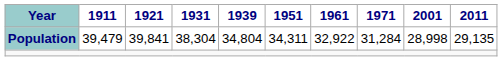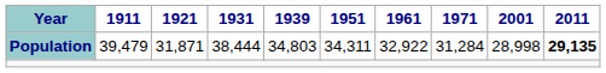Population | 1921: 39,841 -> 31,871
Population | 1931: 38,304 -> 38,444
Population | 1939: 34,804 -> 34,803
Population | 2011: normal -> bold
